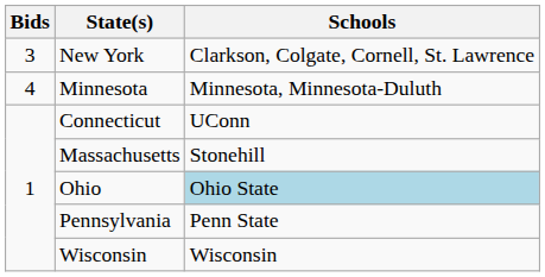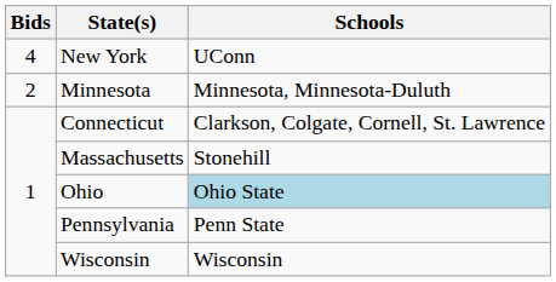New York | Bids: 3 -> 4
New York | Schools: Clarkson, Colgate, Cornell, St. Lawrence -> UConn
Minnesota | Bids: 4 -> 2
Connecticut | Schools: UConn -> Clarkson, Colgate, Cornell, St. Lawrence
